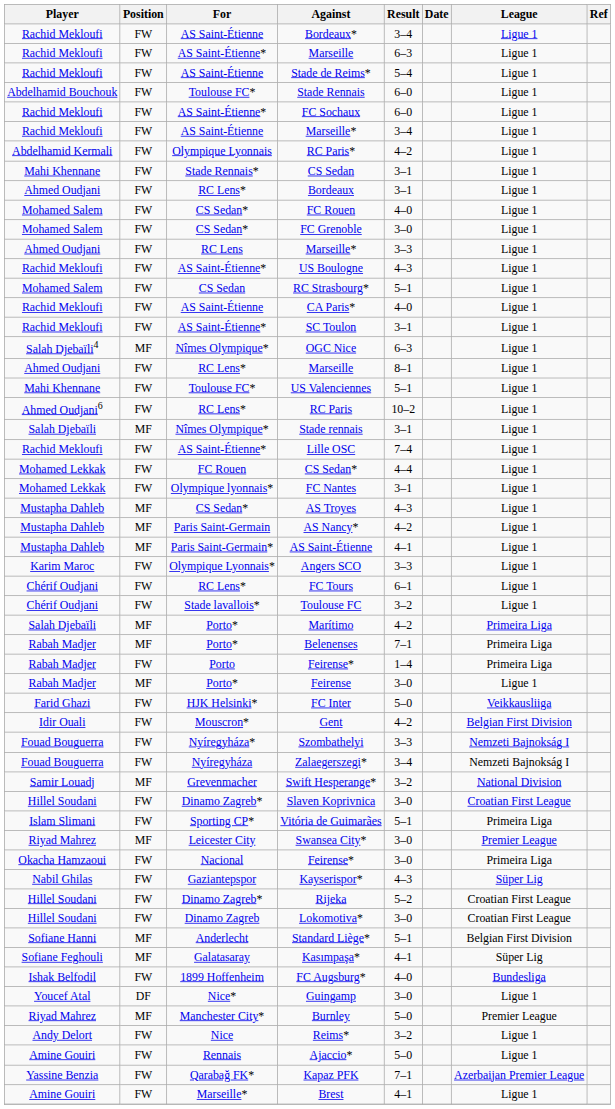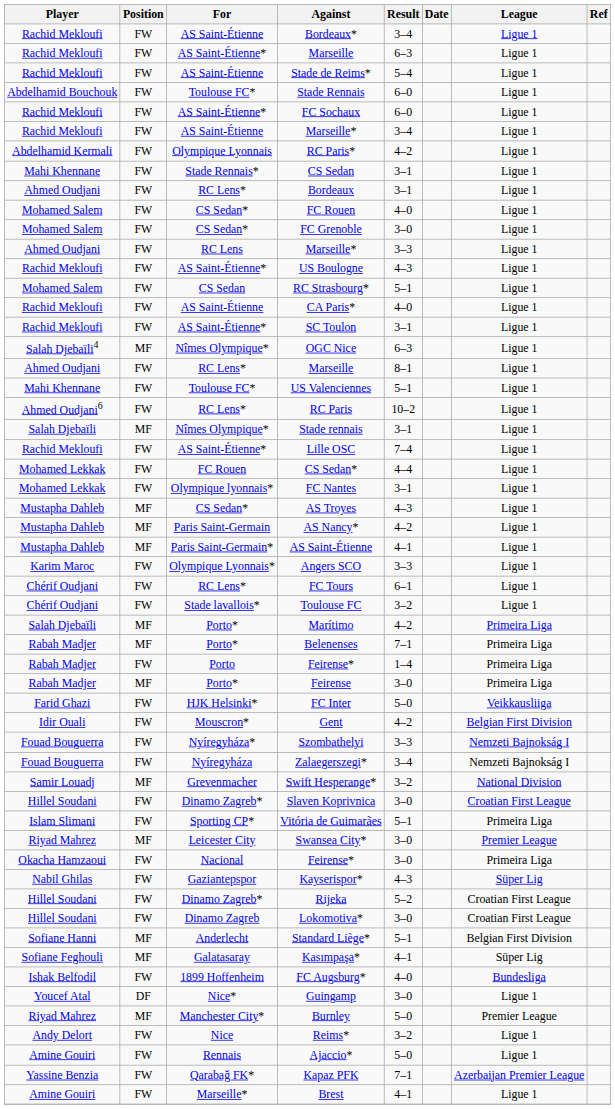Feirense | League: Ligue 1 -> Primeira Liga
